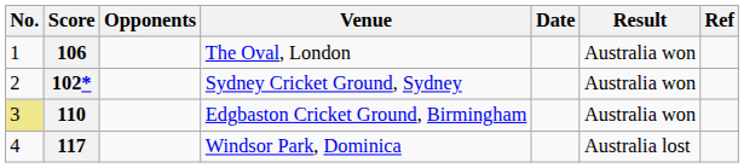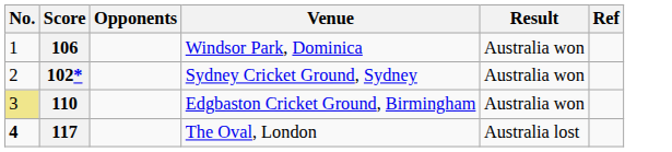- column: Date
106 | Venue: The Oval, London -> Windsor Park, Dominica
117 | No.: normal -> bold
117 | Venue: Windsor Park, Dominica -> The Oval, London
